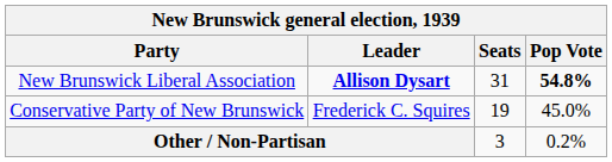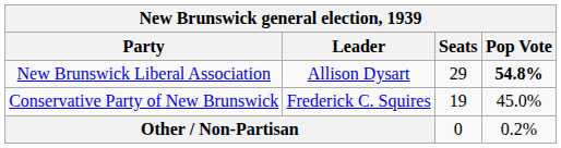New Brunswick Liberal Association | Leader: bold -> normal
New Brunswick Liberal Association | Seats: 31 -> 29
Other / Non-Partisan | Seats: 3 -> 0
